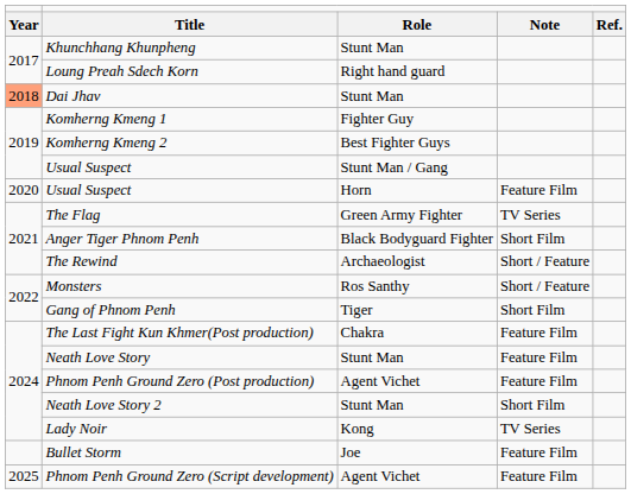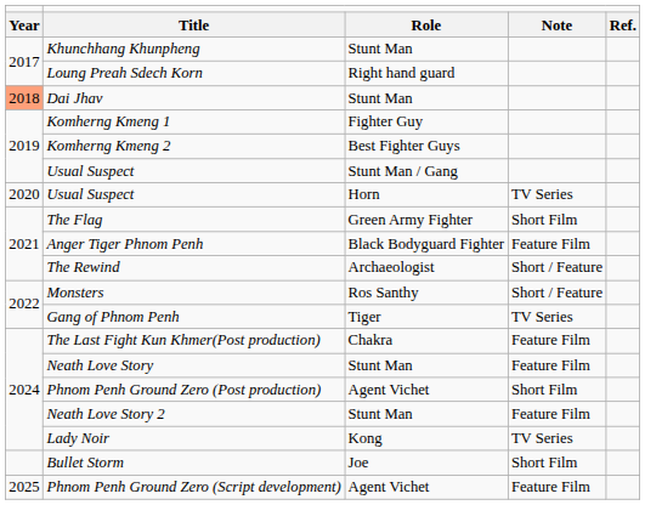Usual Suspect / Horn | column 4: Feature Film -> TV Series
The Flag | column 4: TV Series -> Short Film
Anger Tiger Phnom Penh | column 4: Short Film -> Feature Film
Gang of Phnom Penh | column 4: Short Film -> TV Series
Phnom Penh Ground Zero (Post production) | column 4: Feature Film -> Short Film
Neath Love Story 2 | column 4: Short Film -> Feature Film
Bullet Storm | column 4: Feature Film -> Short Film
